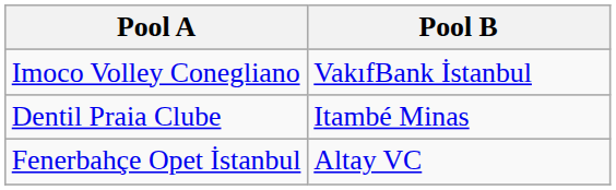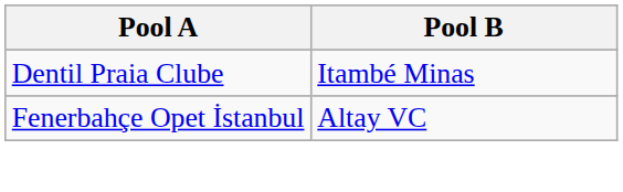- row: Imoco Volley Conegliano | VakıfBank İstanbul
